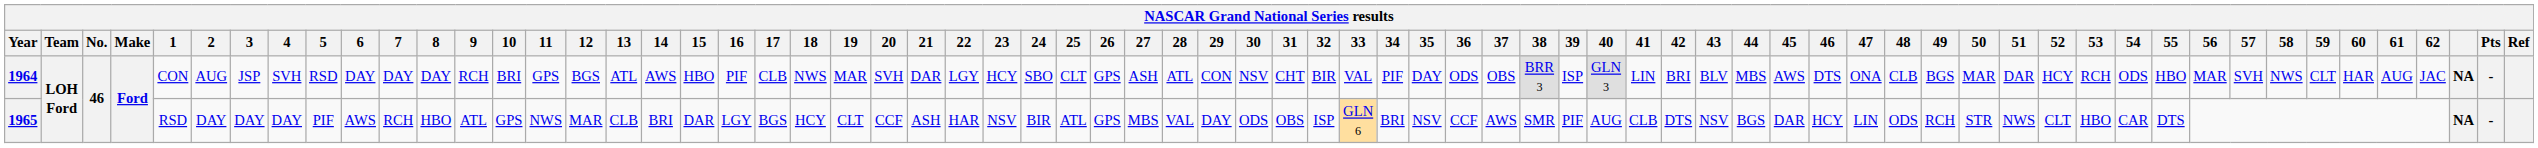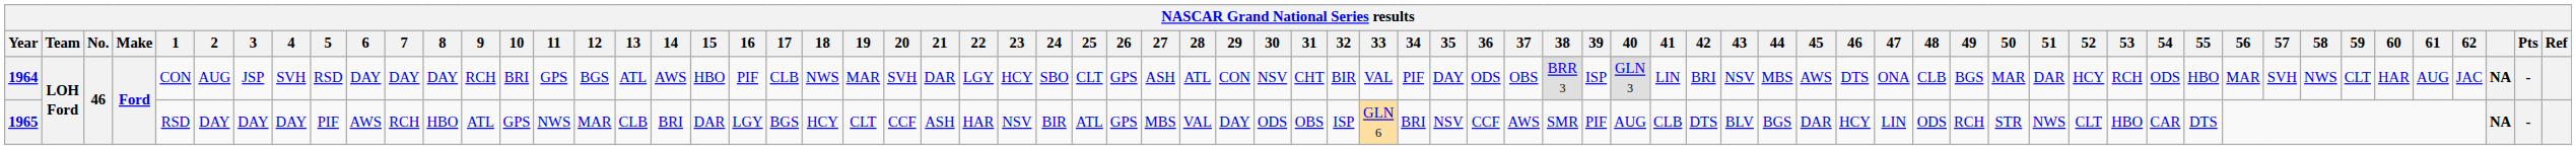1964 | 43: BLV -> NSV
1965 | 43: NSV -> BLV
